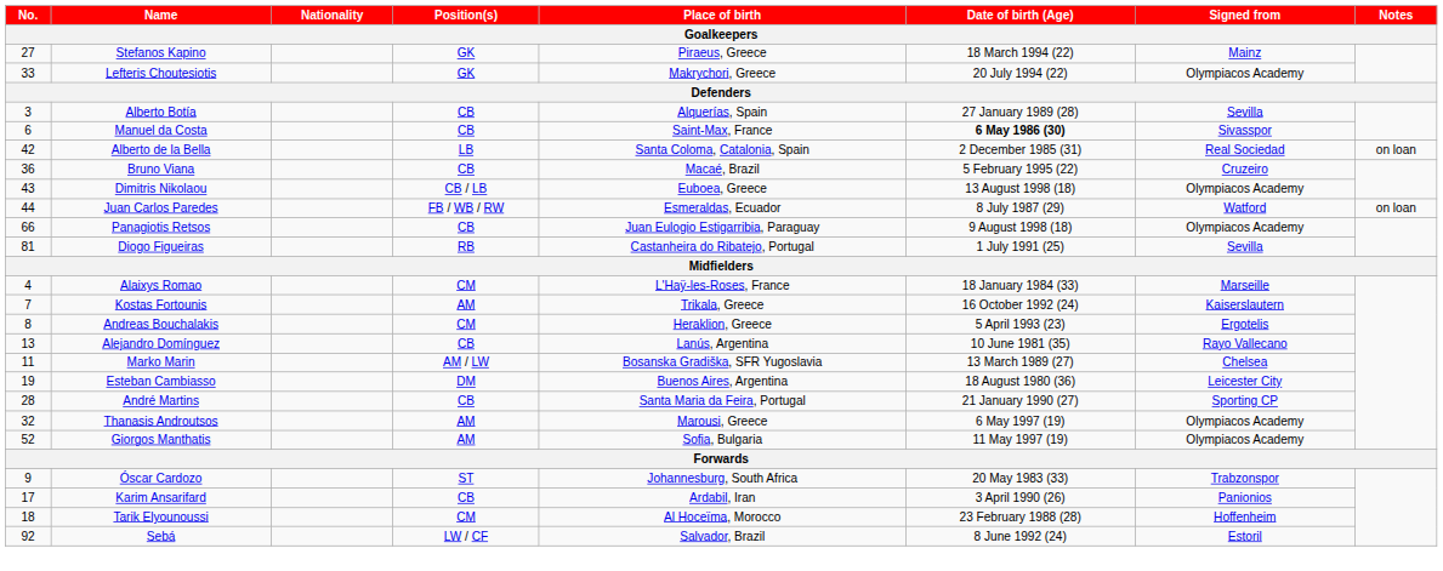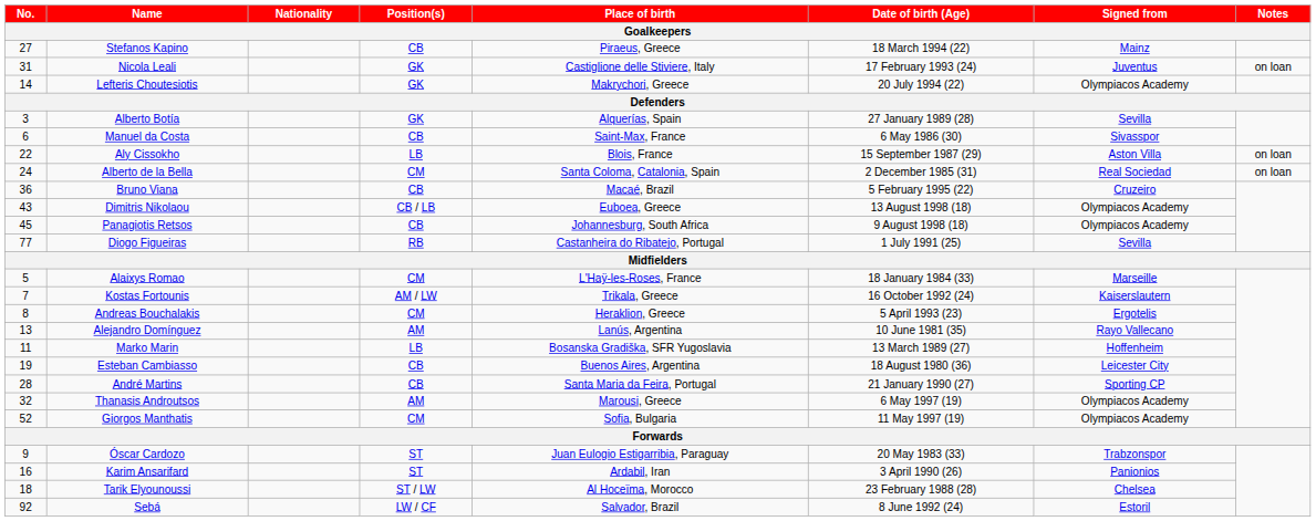Stefanos Kapino | Position(s): GK -> CB
+ row: 31 | Nicola Leali | GK | Castiglione delle Stiviere, Italy | 17 February 1993 (24) | Juventus | on loan
Lefteris Choutesiotis | No.: 33 -> 14
Alberto Botía | Position(s): CB -> GK
Manuel da Costa | Date of birth (Age): bold -> normal
+ row: 22 | Aly Cissokho | LB | Blois, France | 15 September 1987 (29) | Aston Villa | on loan
Alberto de la Bella | No.: 42 -> 24
Alberto de la Bella | Position(s): LB -> CM
- row: 44 | Juan Carlos Paredes | FB / WB / RW | Esmeraldas, Ecuador | 8 July 1987 (29) | Watford | on loan
Panagiotis Retsos | No.: 66 -> 45
Panagiotis Retsos | Place of birth: Juan Eulogio Estigarribia, Paraguay -> Johannesburg, South Africa
Diogo Figueiras | No.: 81 -> 77
Alaixys Romao | No.: 4 -> 5
Kostas Fortounis | Position(s): AM -> AM / LW
Alejandro Domínguez | Position(s): CB -> AM
Marko Marin | Position(s): AM / LW -> LB
Marko Marin | Signed from: Chelsea -> Hoffenheim
Esteban Cambiasso | Position(s): DM -> CB
Giorgos Manthatis | Position(s): AM -> CM
Óscar Cardozo | Place of birth: Johannesburg, South Africa -> Juan Eulogio Estigarribia, Paraguay
Karim Ansarifard | No.: 17 -> 16
Karim Ansarifard | Position(s): CB -> ST
Tarik Elyounoussi | Position(s): CM -> ST / LW
Tarik Elyounoussi | Signed from: Hoffenheim -> Chelsea
